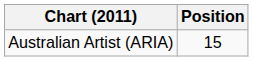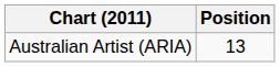Australian Artist (ARIA) | Position: 15 -> 13
